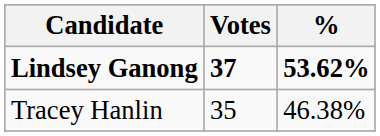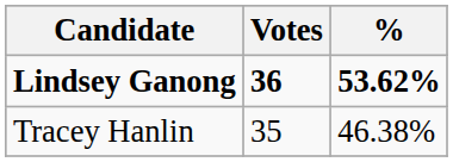Lindsey Ganong | Votes: 37 -> 36
